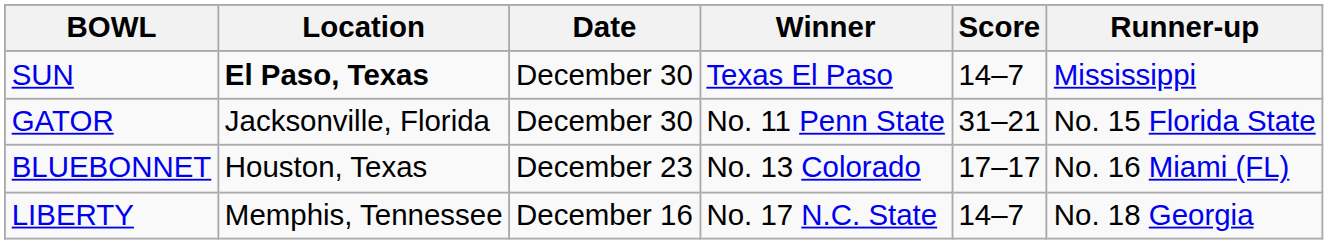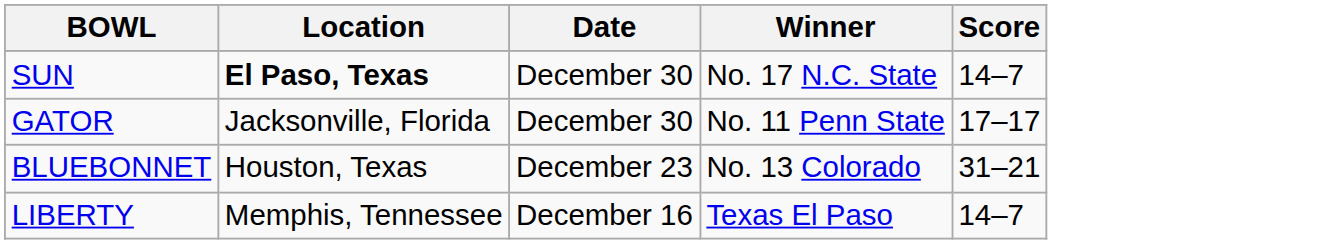- column: Runner-up | Mississippi | No. 15 Florida State | No. 16 Miami (FL) | No. 18 Georgia
SUN | Winner: Texas El Paso -> No. 17 N.C. State
GATOR | Score: 31–21 -> 17–17
BLUEBONNET | Score: 17–17 -> 31–21
LIBERTY | Winner: No. 17 N.C. State -> Texas El Paso
